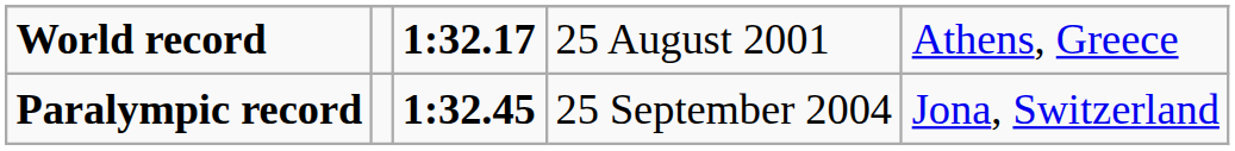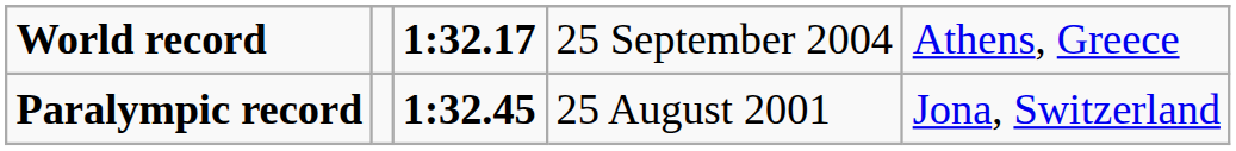World record | column 4: 25 August 2001 -> 25 September 2004
Paralympic record | column 4: 25 September 2004 -> 25 August 2001
